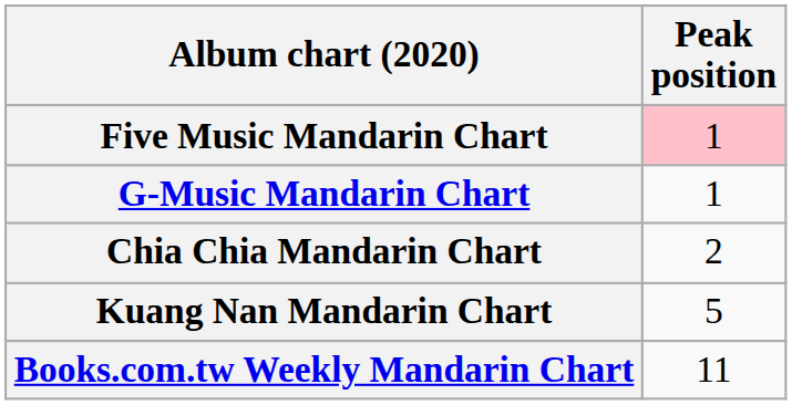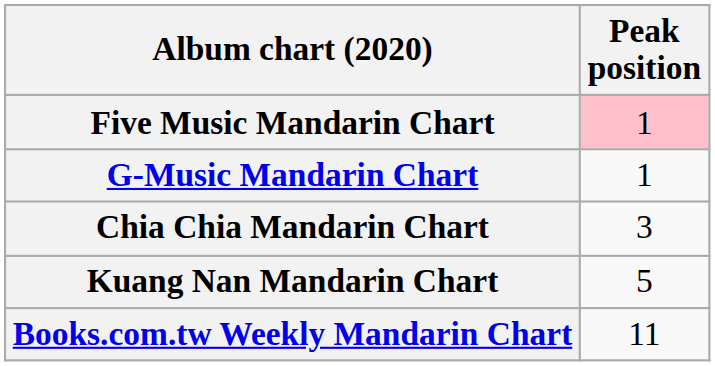Chia Chia Mandarin Chart | Peak position: 2 -> 3
